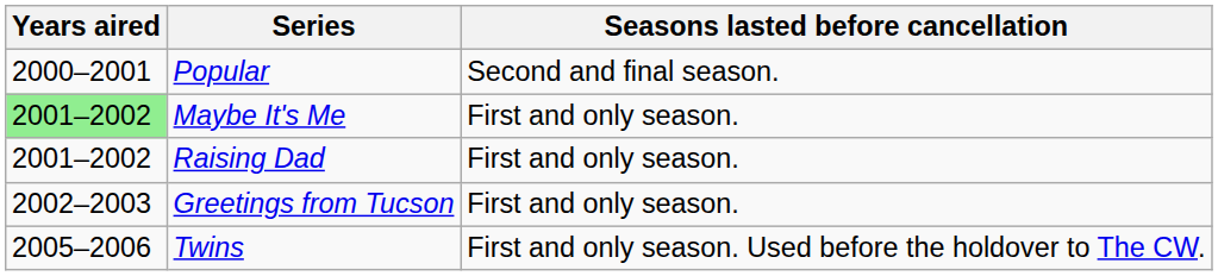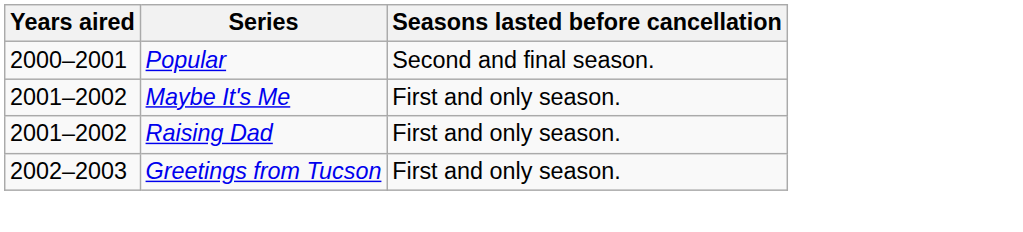Maybe It's Me | Years aired: lightgreen background -> no background
- row: 2005–2006 | Twins | First and only season. Used before the holdover to The CW.
